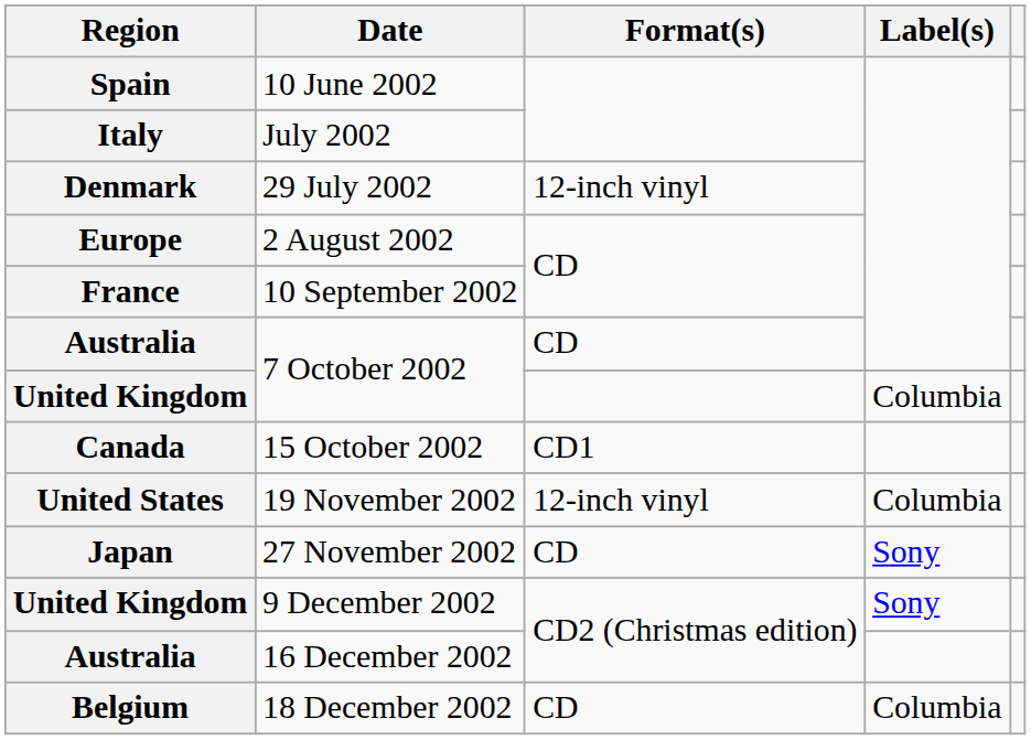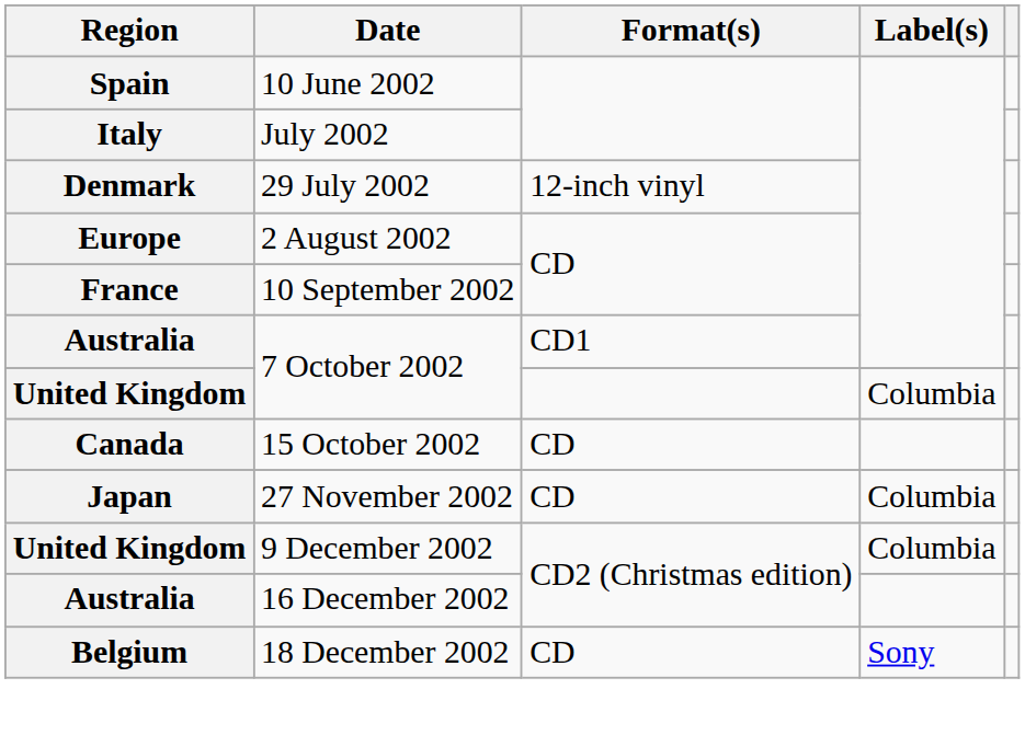Australia / 7 October 2002 | Format(s): CD -> CD1
15 October 2002 | Format(s): CD1 -> CD
- row: United States | 19 November 2002 | 12-inch vinyl | Columbia
27 November 2002 | Label(s): Sony -> Columbia
9 December 2002 | Label(s): Sony -> Columbia
18 December 2002 | Label(s): Columbia -> Sony
